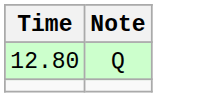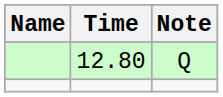+ column: Name
